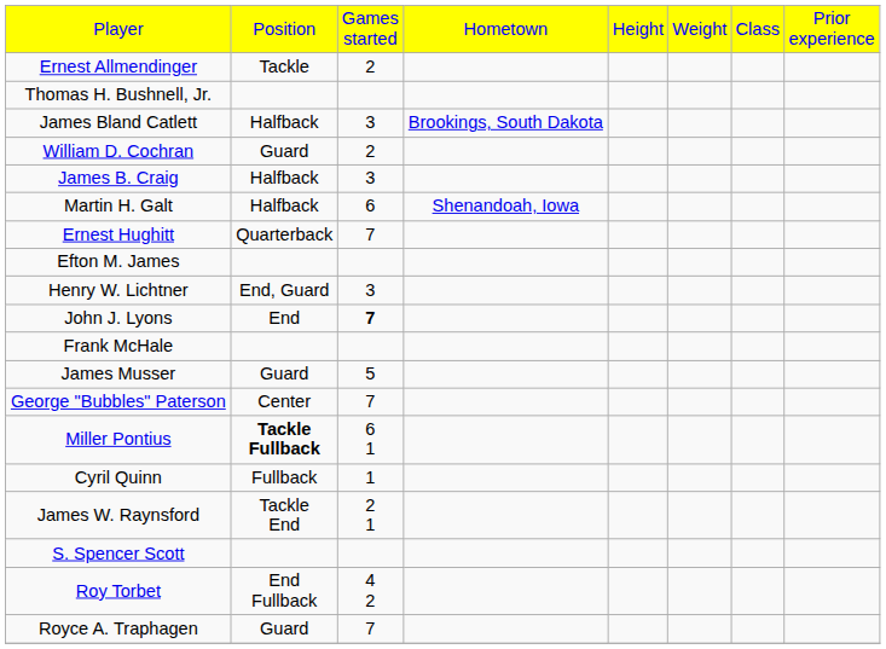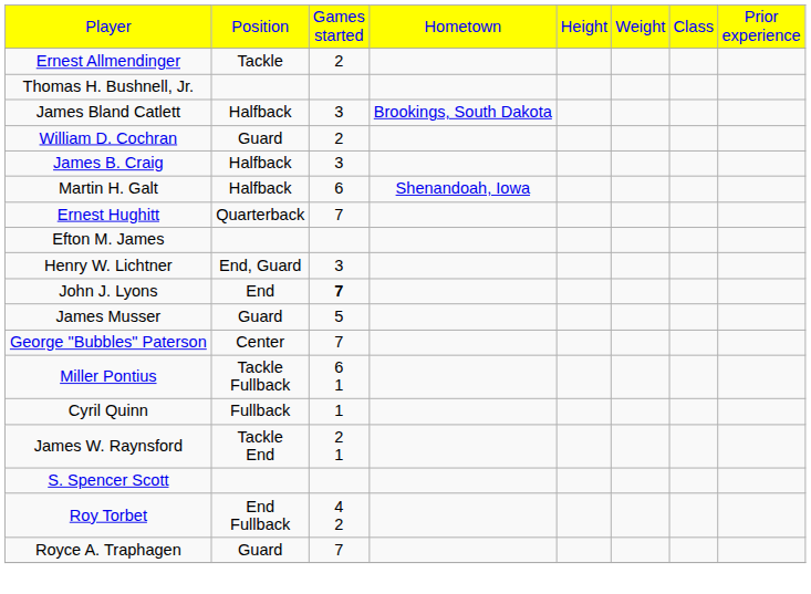- row: Frank McHale
Miller Pontius | column 2: bold -> normal
